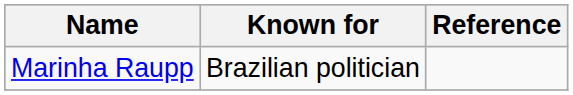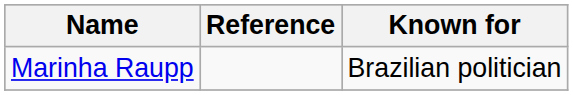columns swapped: Known for <-> Reference
